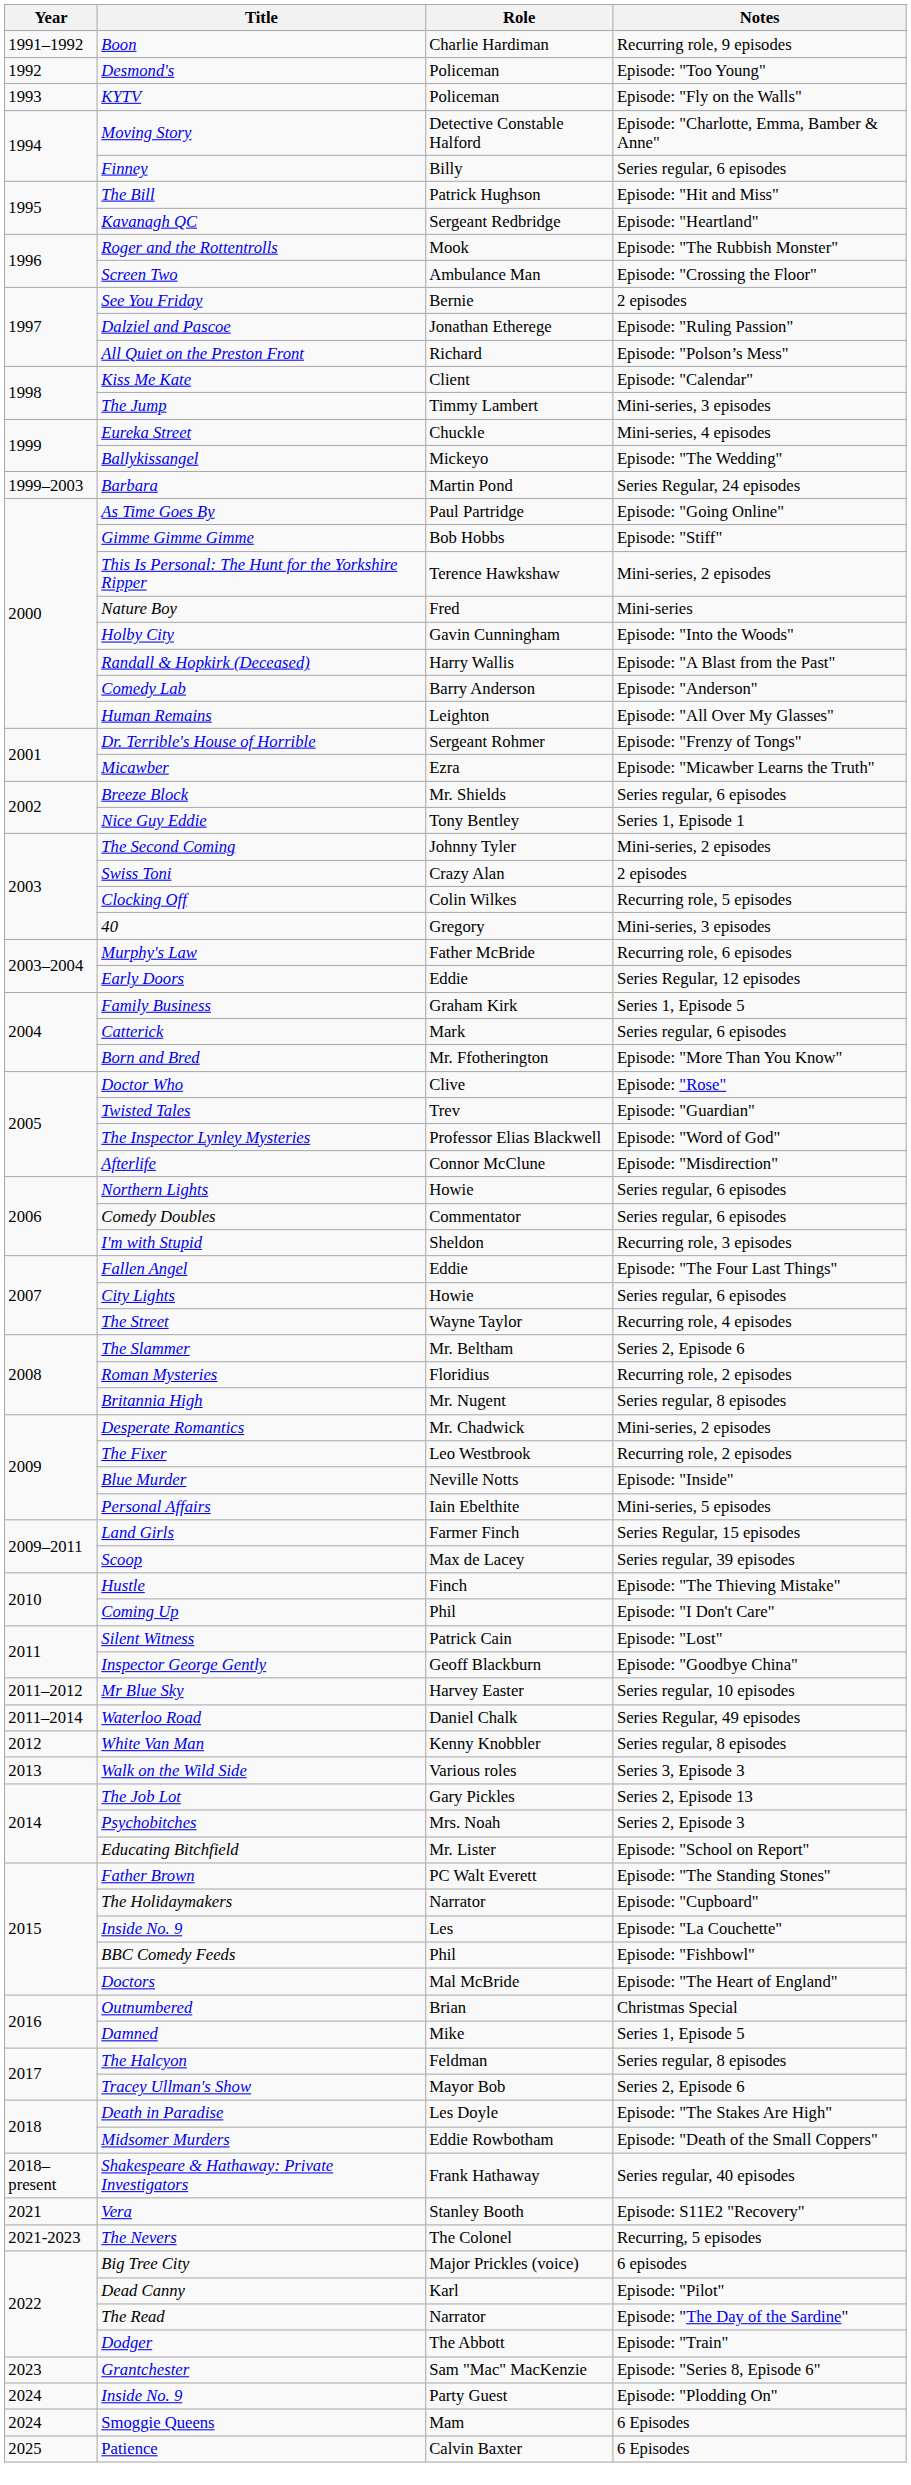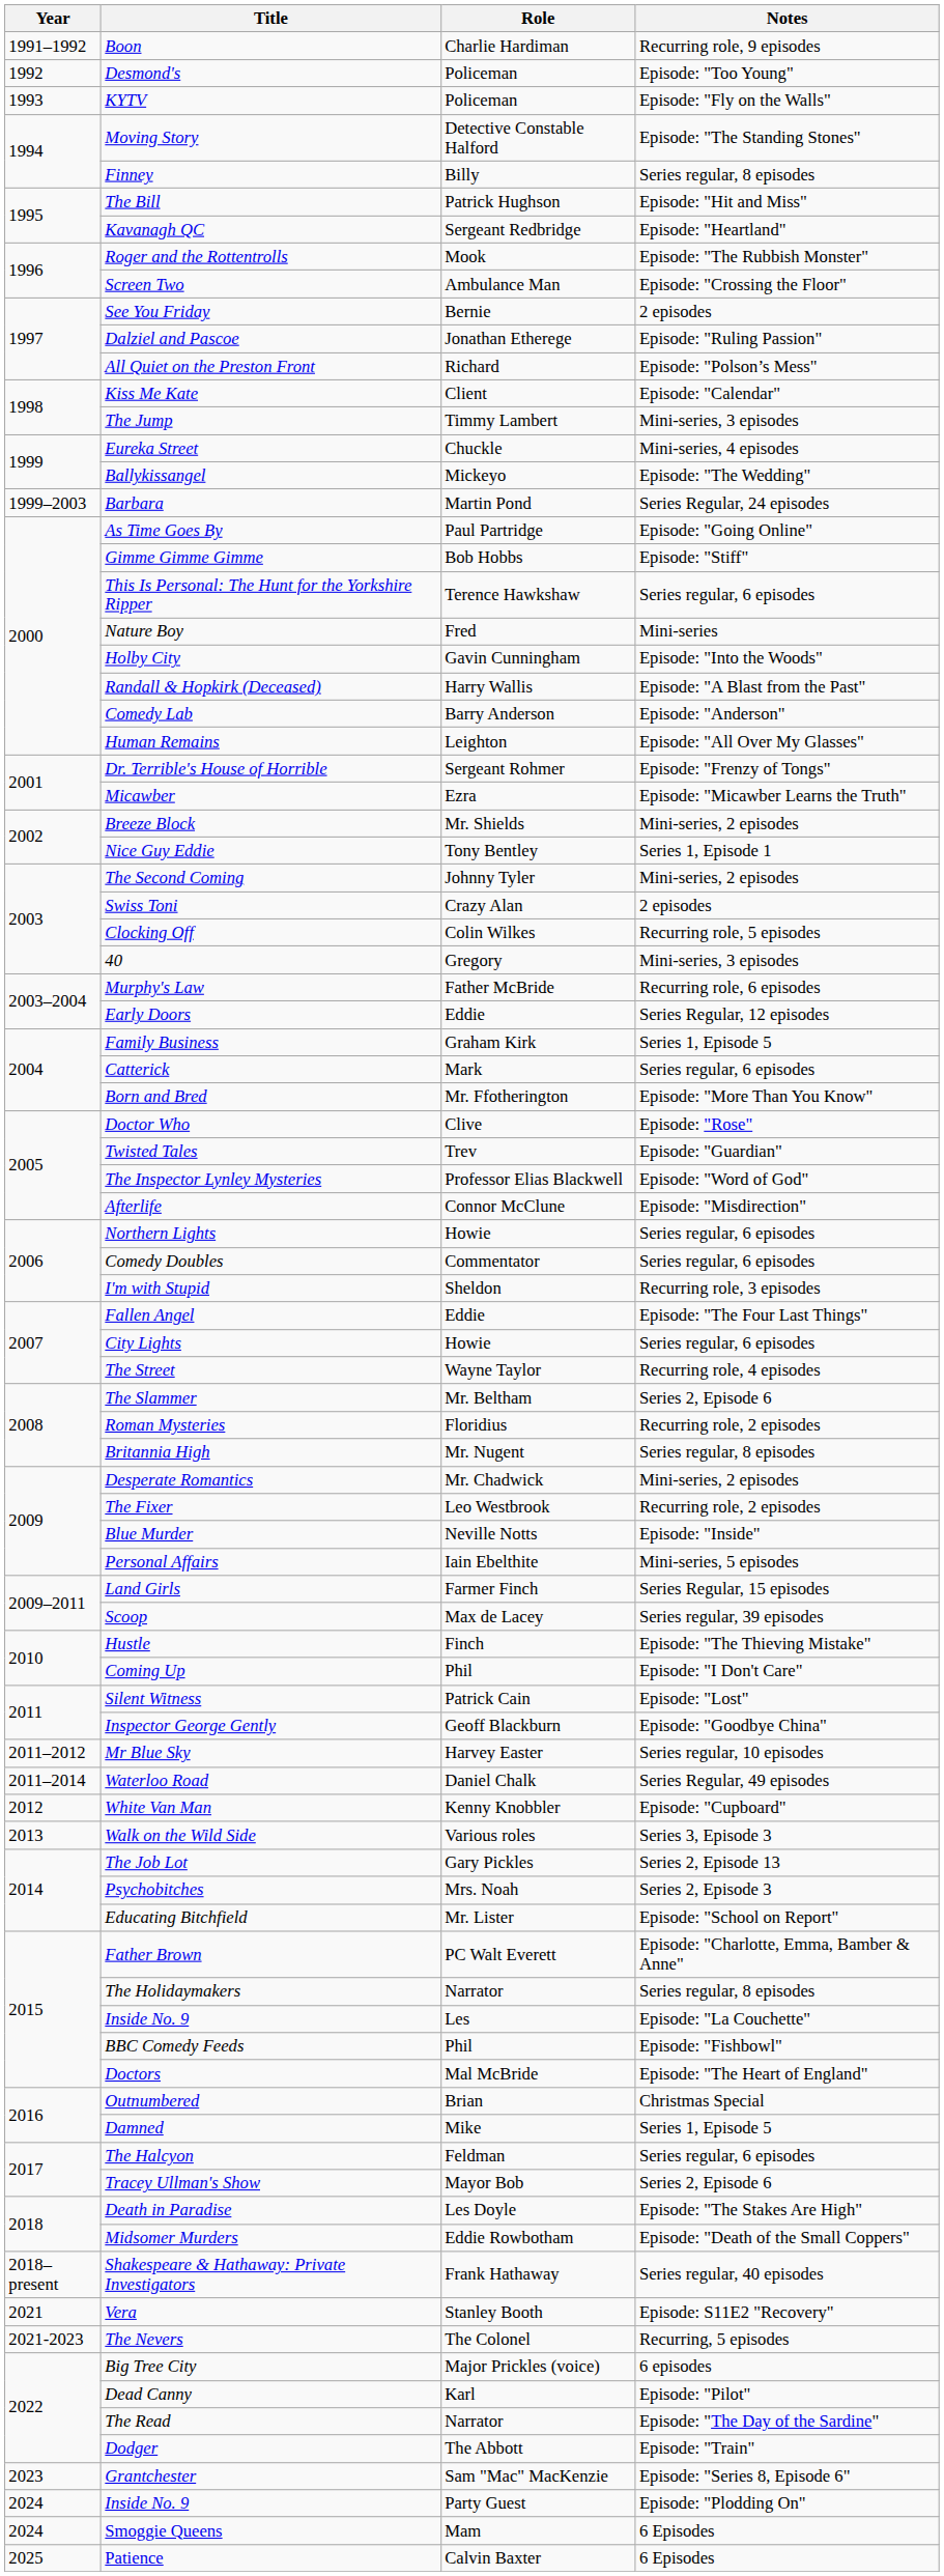Moving Story | Notes: Episode: "Charlotte, Emma, Bamber & Anne" -> Episode: "The Standing Stones"
Finney | Notes: Series regular, 6 episodes -> Series regular, 8 episodes
This Is Personal: The Hunt for the Yorkshire Ripper | Notes: Mini-series, 2 episodes -> Series regular, 6 episodes
Breeze Block | Notes: Series regular, 6 episodes -> Mini-series, 2 episodes
White Van Man | Notes: Series regular, 8 episodes -> Episode: "Cupboard"
Father Brown | Notes: Episode: "The Standing Stones" -> Episode: "Charlotte, Emma, Bamber & Anne"
The Holidaymakers | Notes: Episode: "Cupboard" -> Series regular, 8 episodes
The Halcyon | Notes: Series regular, 8 episodes -> Series regular, 6 episodes
